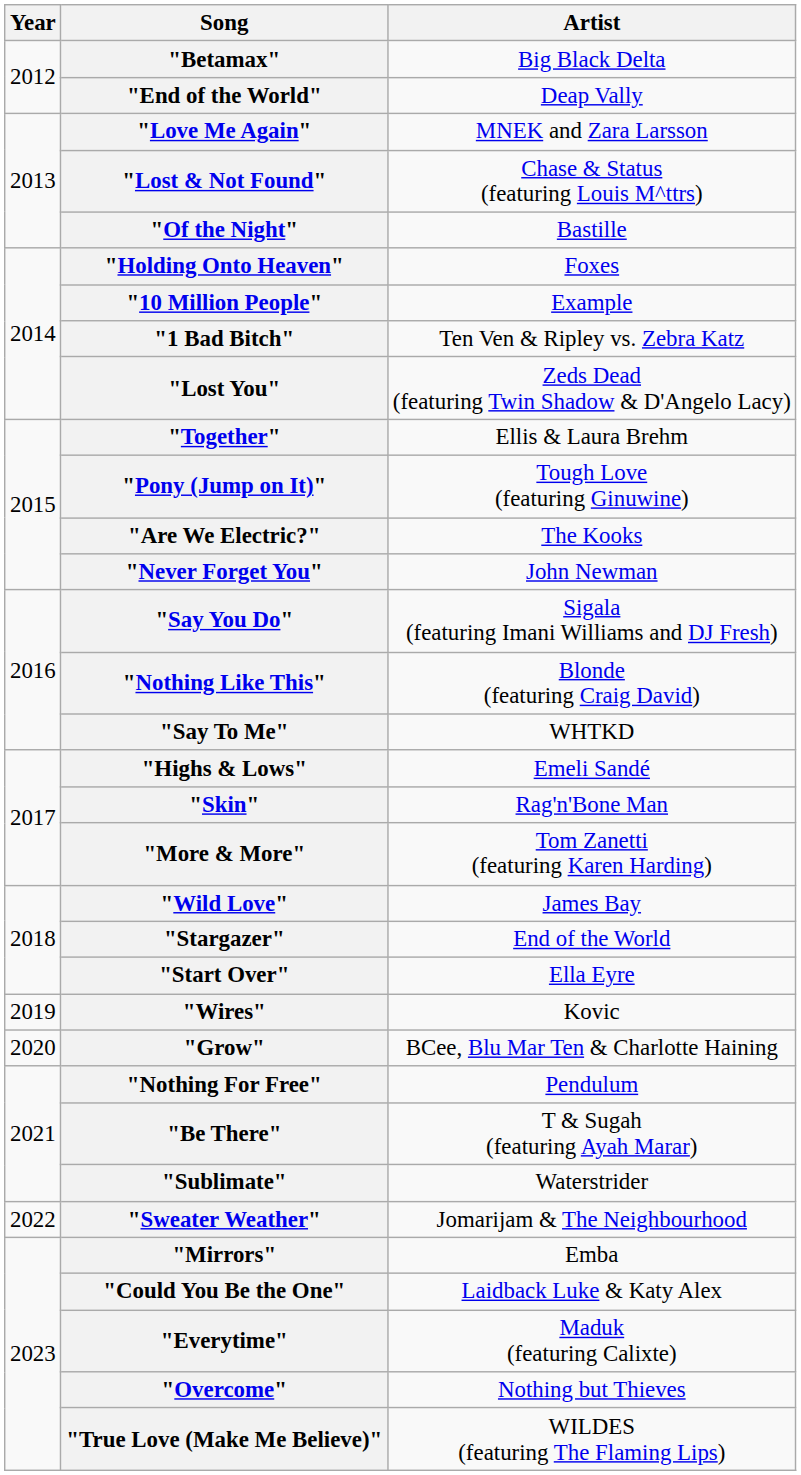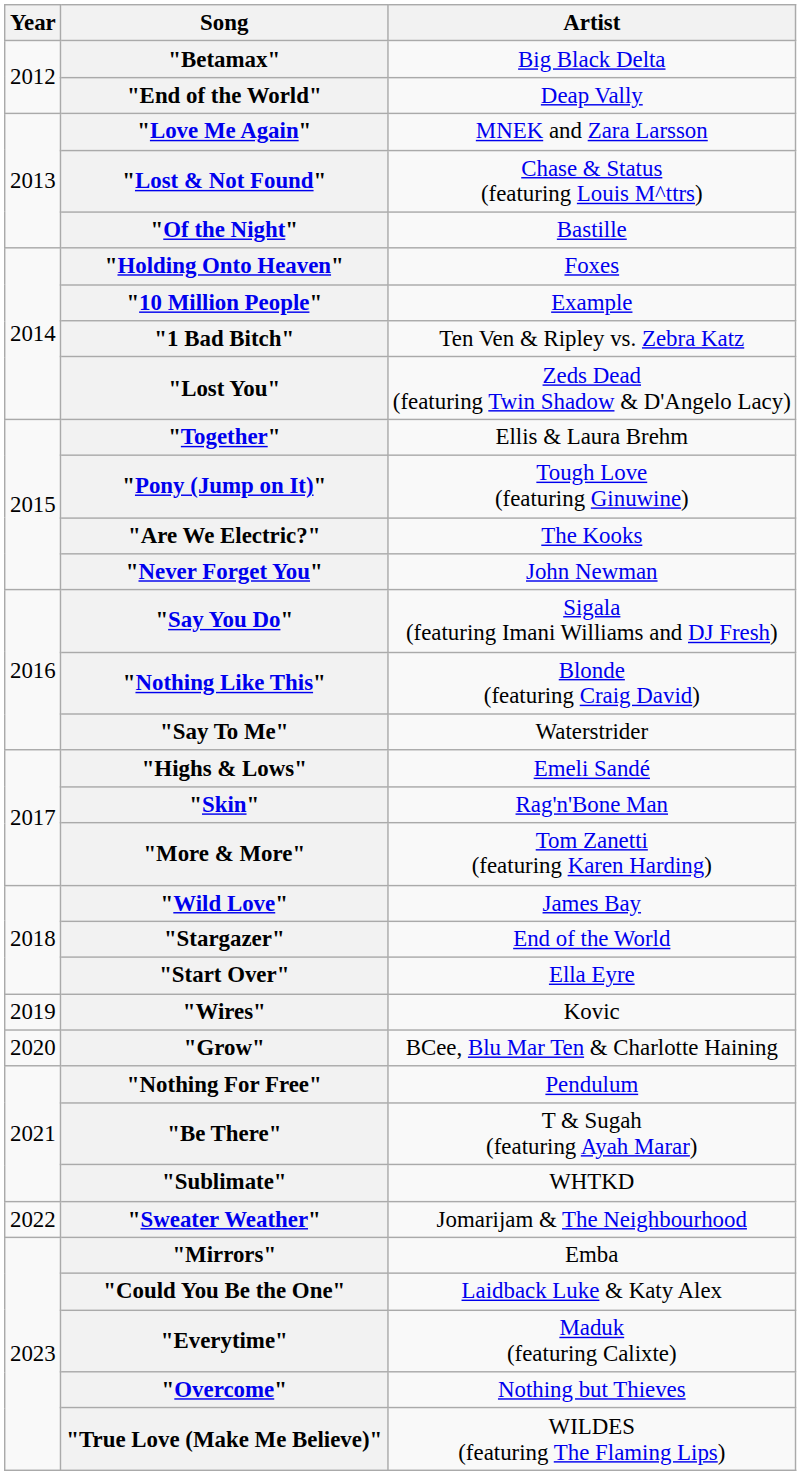"Say To Me" | Artist: WHTKD -> Waterstrider
"Sublimate" | Artist: Waterstrider -> WHTKD
